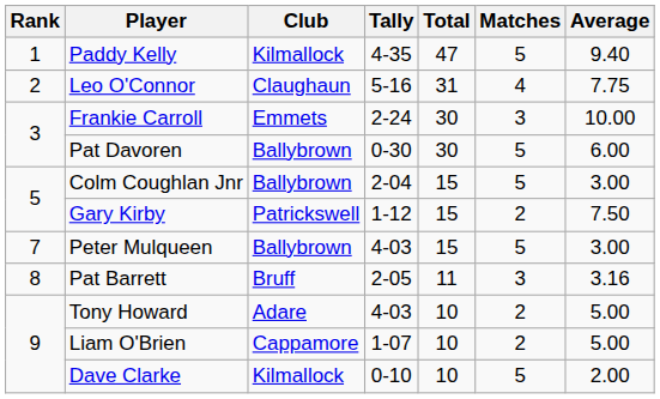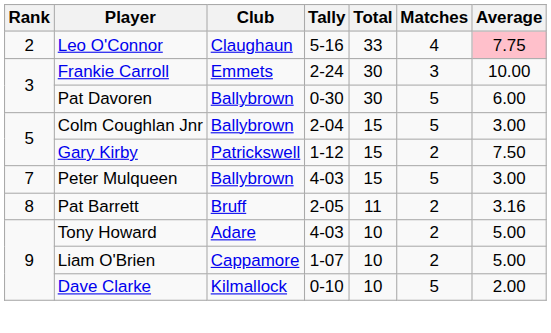- row: 1 | Paddy Kelly | Kilmallock | 4-35 | 47 | 5 | 9.40
Leo O'Connor | Total: 31 -> 33
Leo O'Connor | Average: no background -> pink background
Pat Barrett | Matches: 3 -> 2
